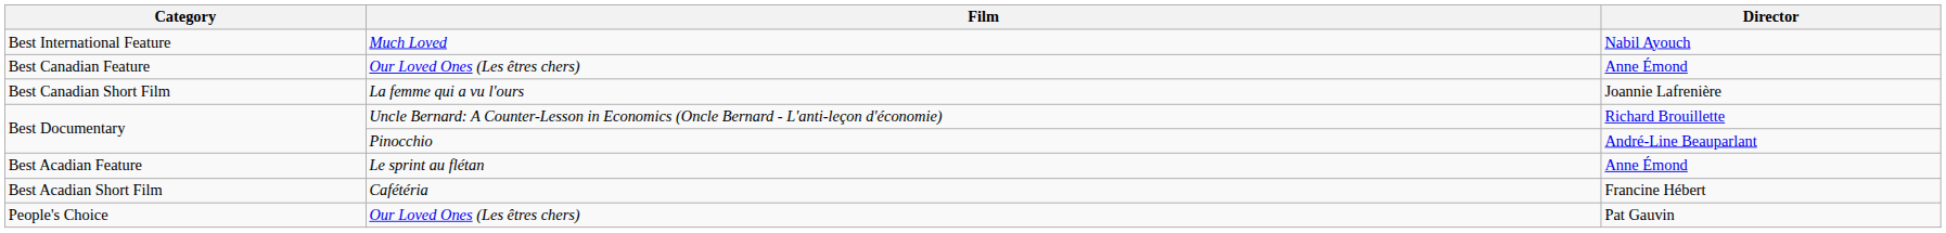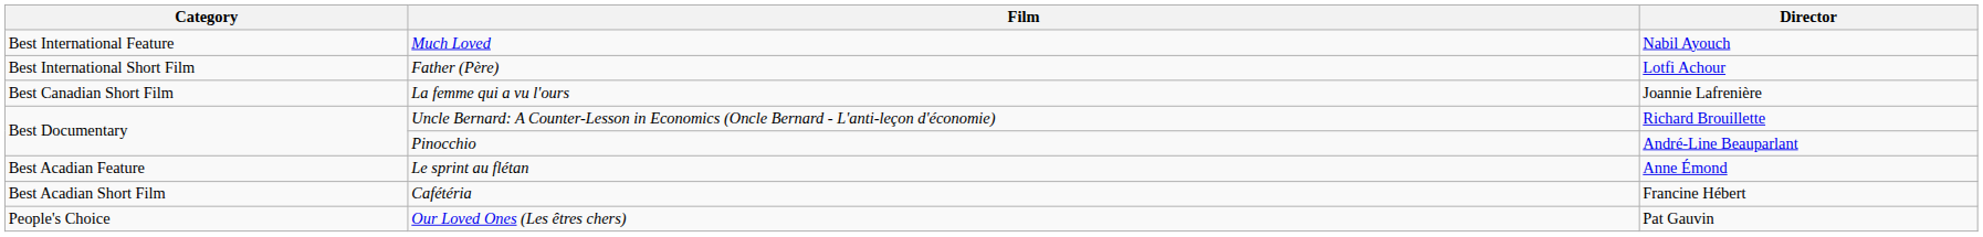+ row: Best International Short Film | Father (Père) | Lotfi Achour
- row: Best Canadian Feature | Our Loved Ones (Les êtres chers) | Anne Émond
